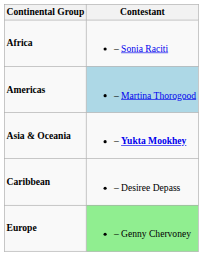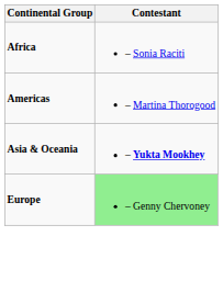Americas | Contestant: lightblue background -> no background
- row: Caribbean | – Desiree Depass
